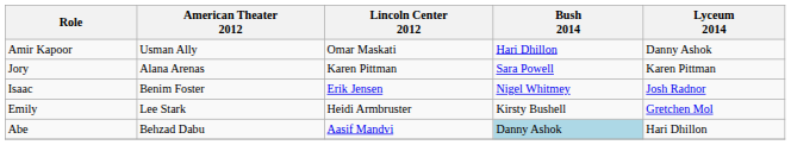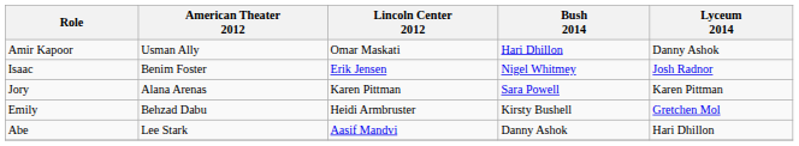rows swapped: Jory <-> Isaac
Emily | American Theater 2012: Lee Stark -> Behzad Dabu
Abe | American Theater 2012: Behzad Dabu -> Lee Stark
Abe | Bush 2014: lightblue background -> no background
